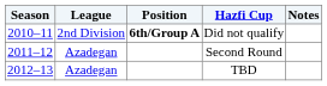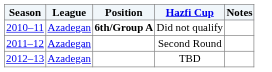Did not qualify | League: 2nd Division -> Azadegan
